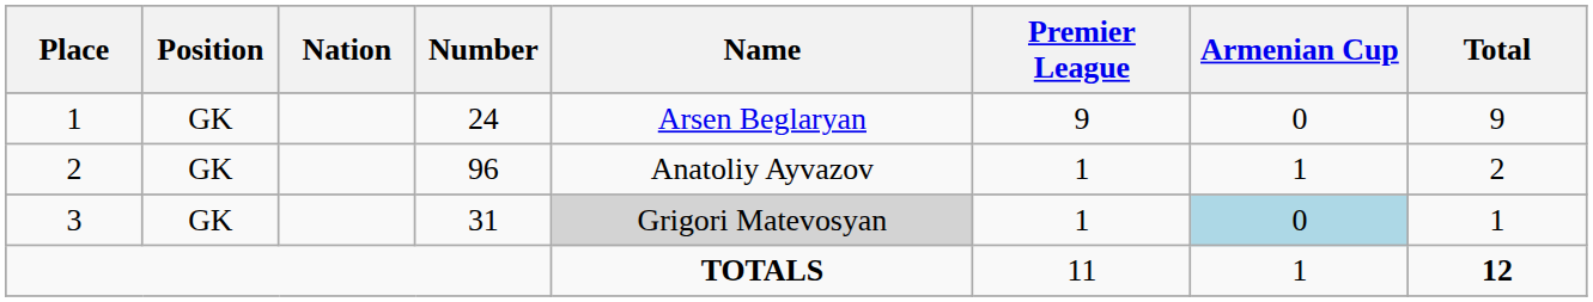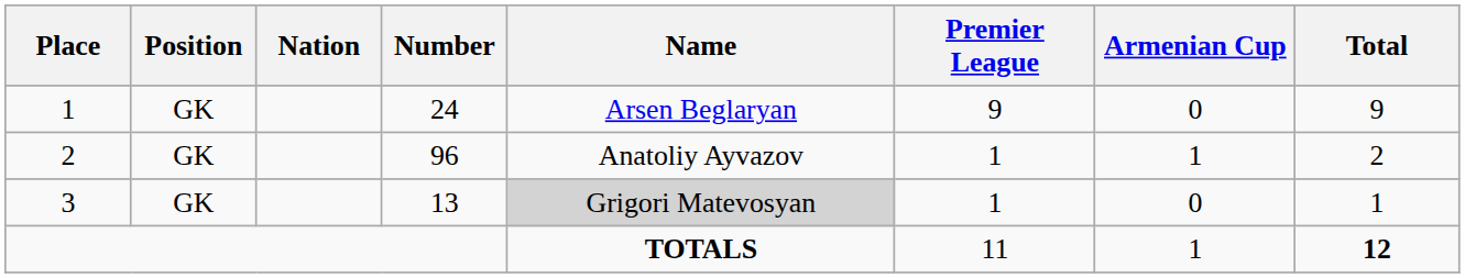3 | Number: 31 -> 13
3 | Armenian Cup: lightblue background -> no background
